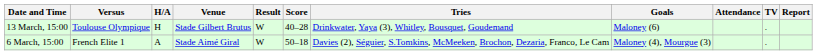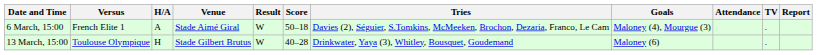rows swapped: 6 March, 15:00 <-> 13 March, 15:00
